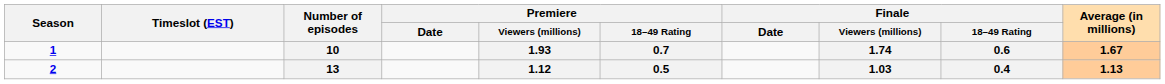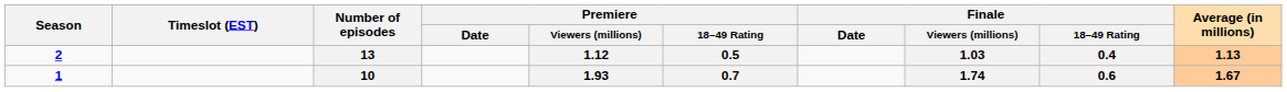rows swapped: 1 <-> 2
